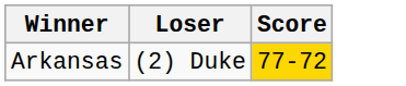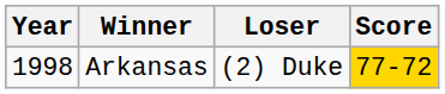+ column: Year | 1998
